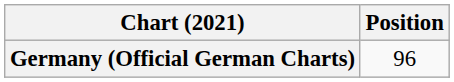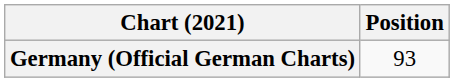Germany (Official German Charts) | Position: 96 -> 93
